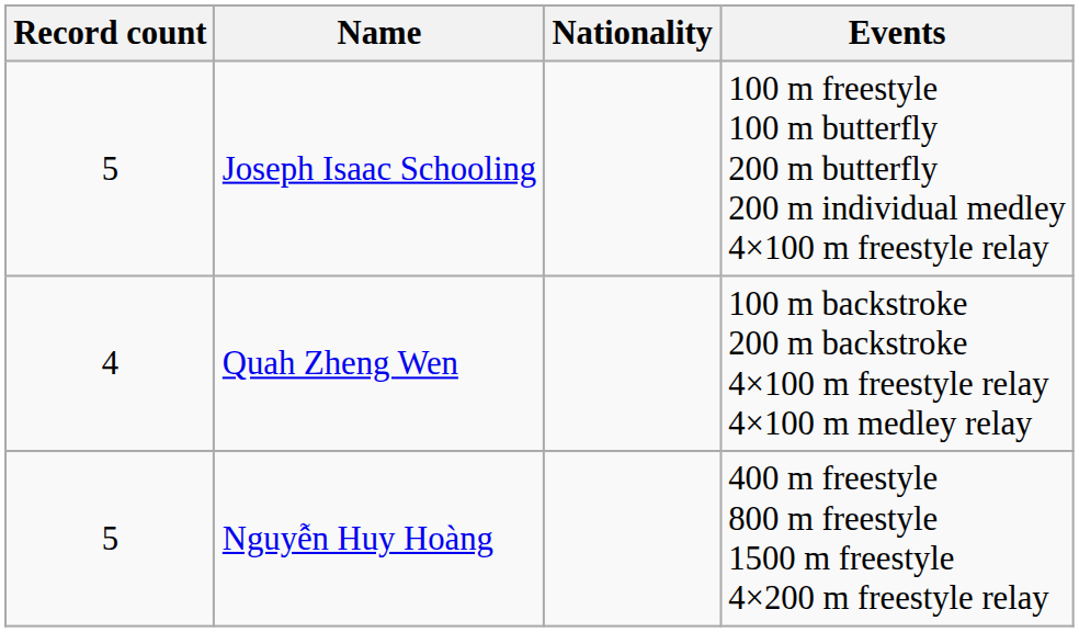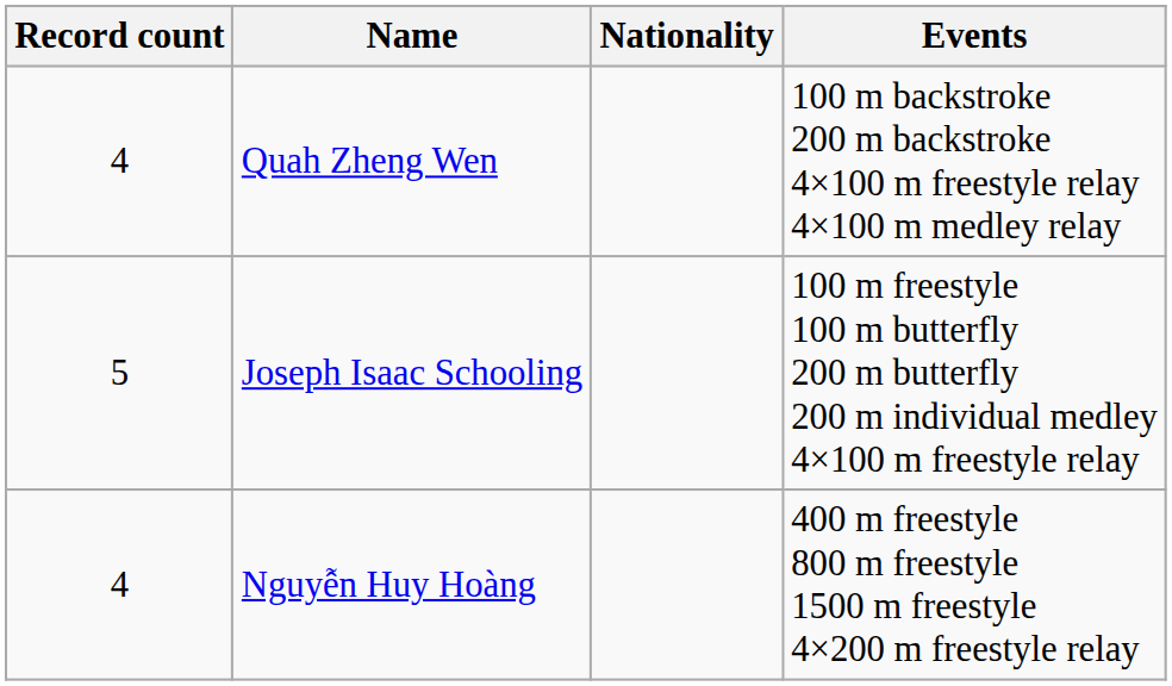rows swapped: Joseph Isaac Schooling <-> Quah Zheng Wen
Nguyễn Huy Hoàng | Record count: 5 -> 4
